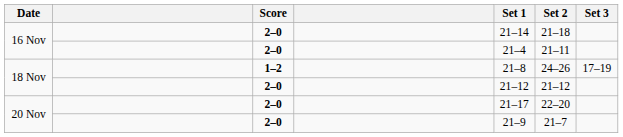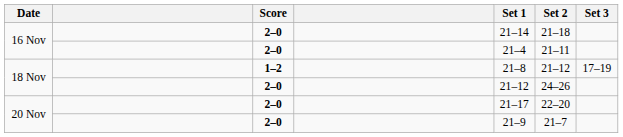18 Nov / 1–2 | Set 2: 24–26 -> 21–12
18 Nov / 2–0 | Set 2: 21–12 -> 24–26
